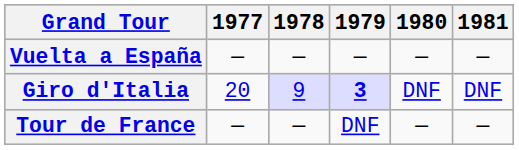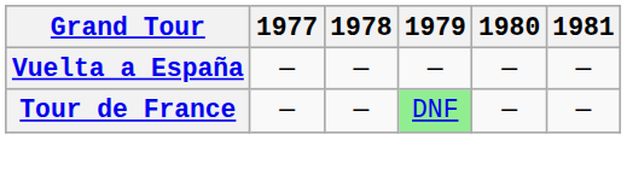- row: Giro d'Italia | 20 | 9 | 3 | DNF | DNF
Tour de France | 1979: no background -> lightgreen background
